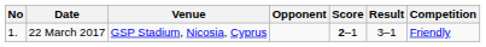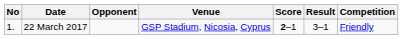columns swapped: Venue <-> Opponent
